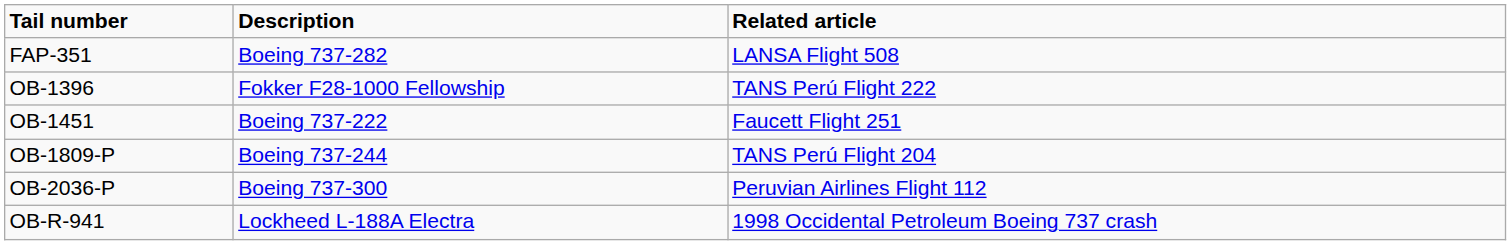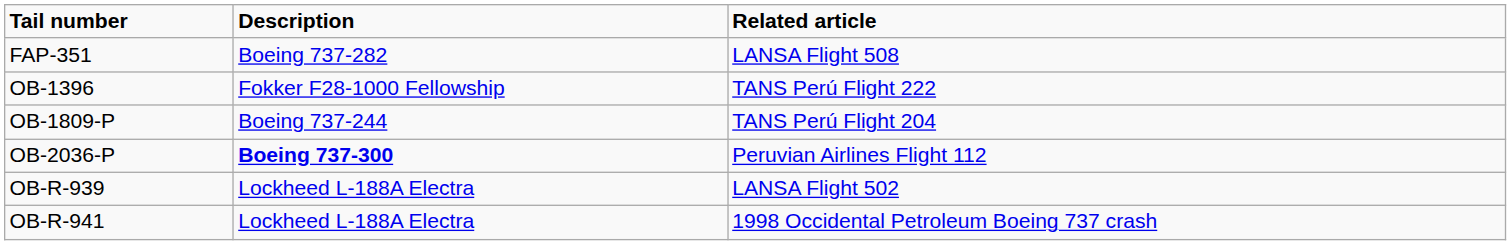- row: OB-1451 | Boeing 737-222 | Faucett Flight 251
OB-2036-P | Description: normal -> bold
+ row: OB-R-939 | Lockheed L-188A Electra | LANSA Flight 502
